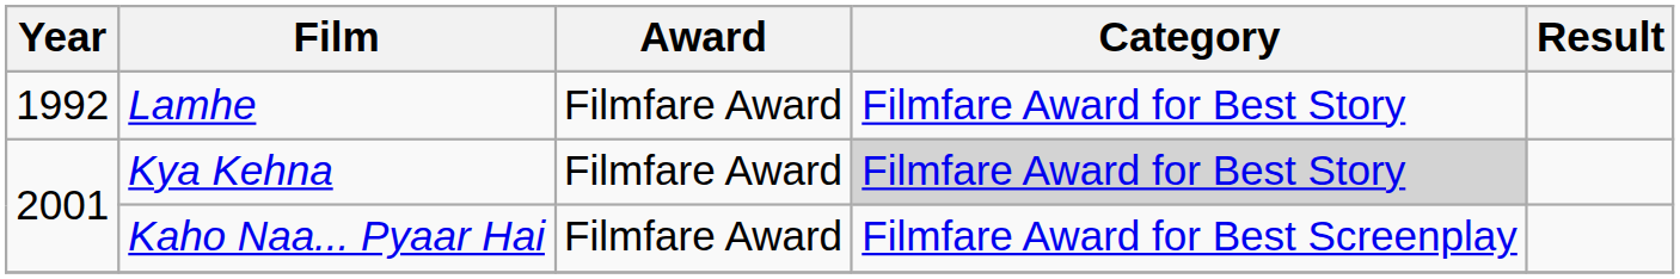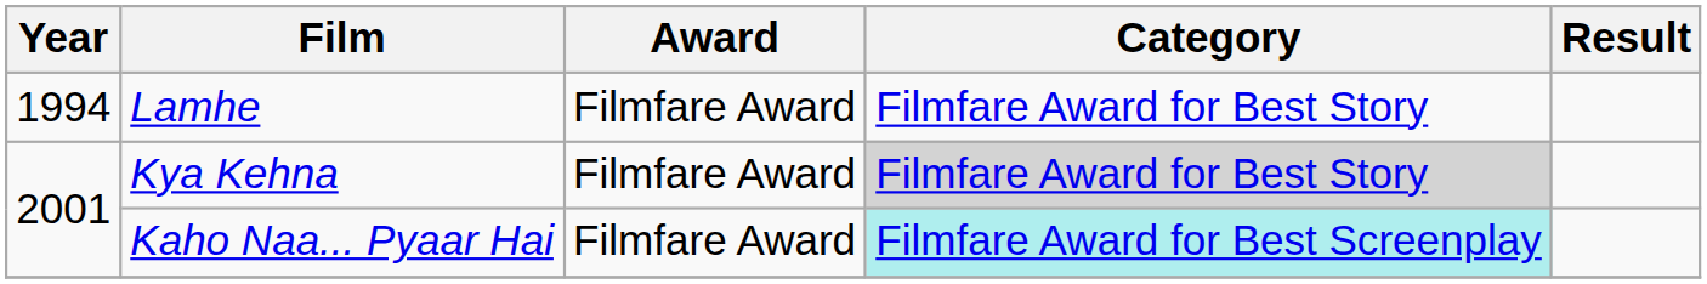Lamhe | Year: 1992 -> 1994
Kaho Naa... Pyaar Hai | Category: no background -> paleturquoise background
